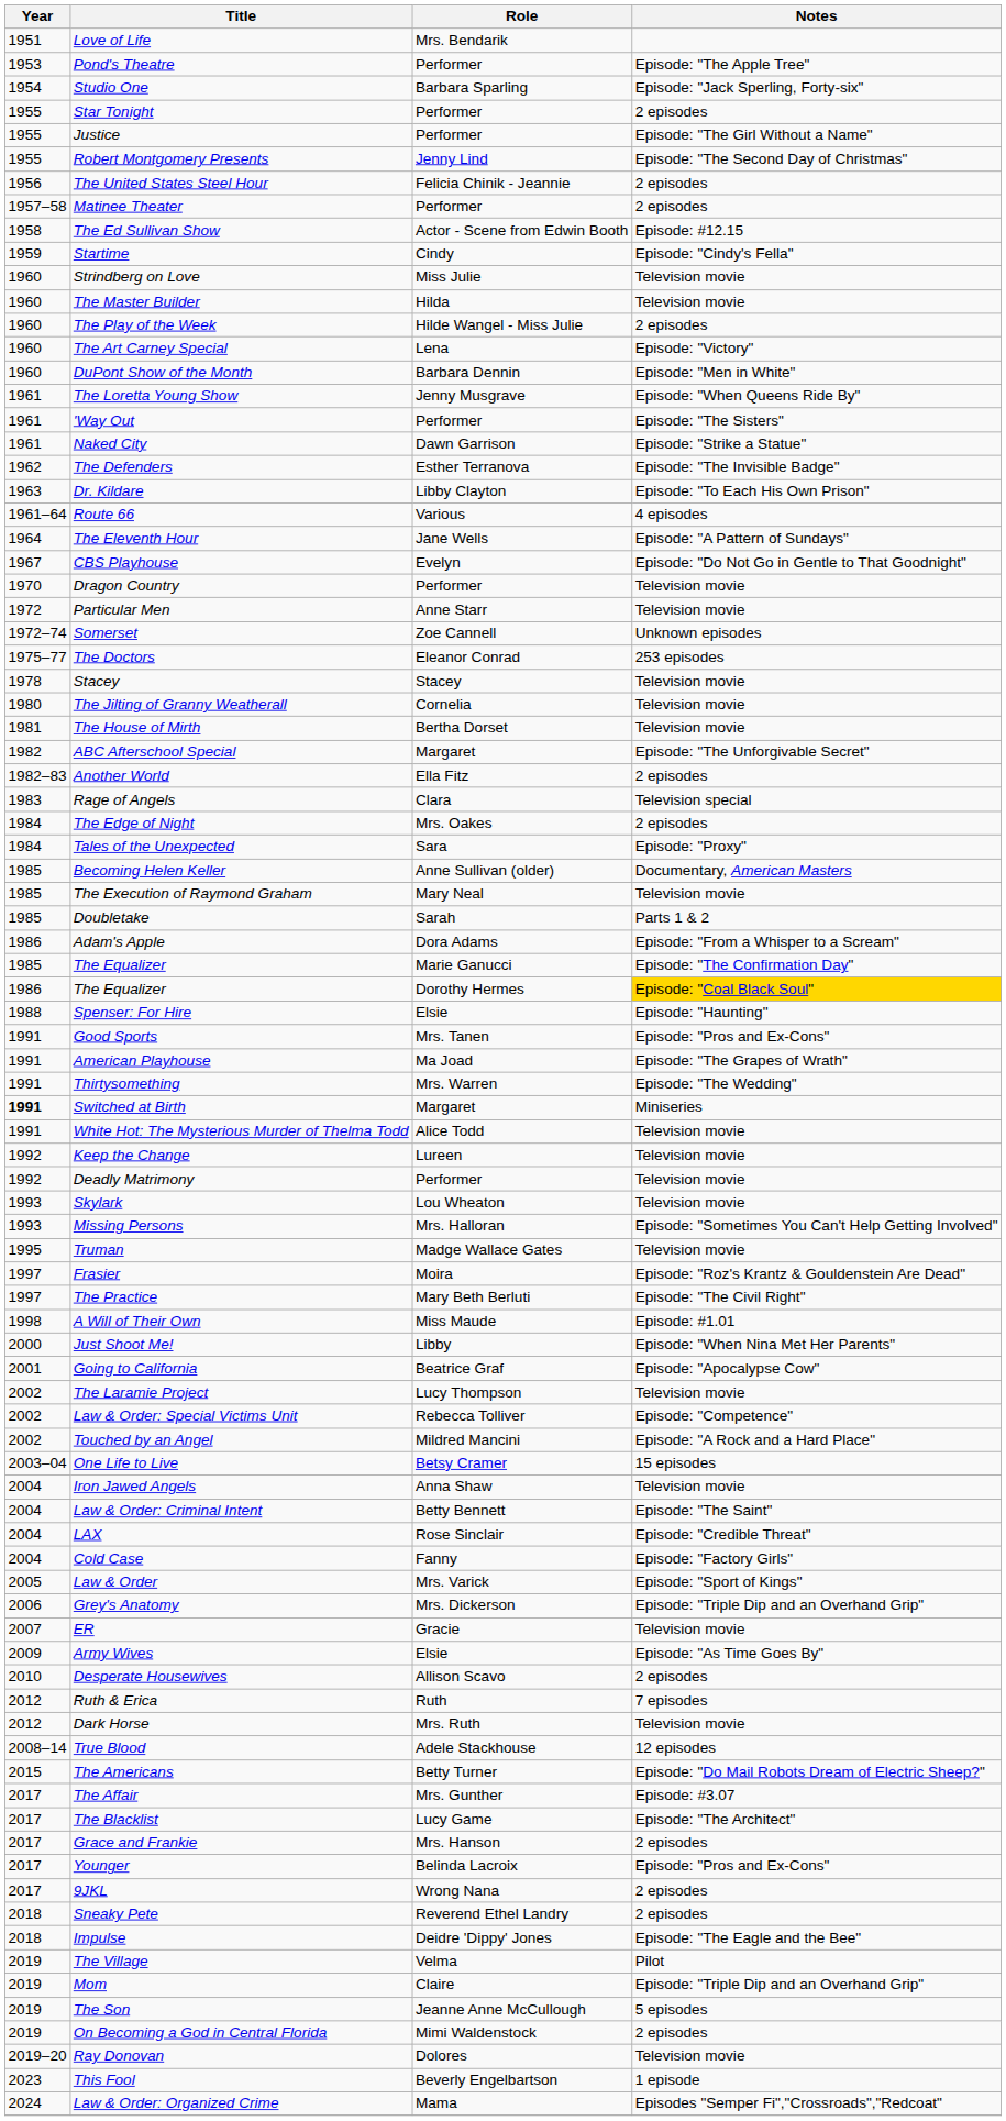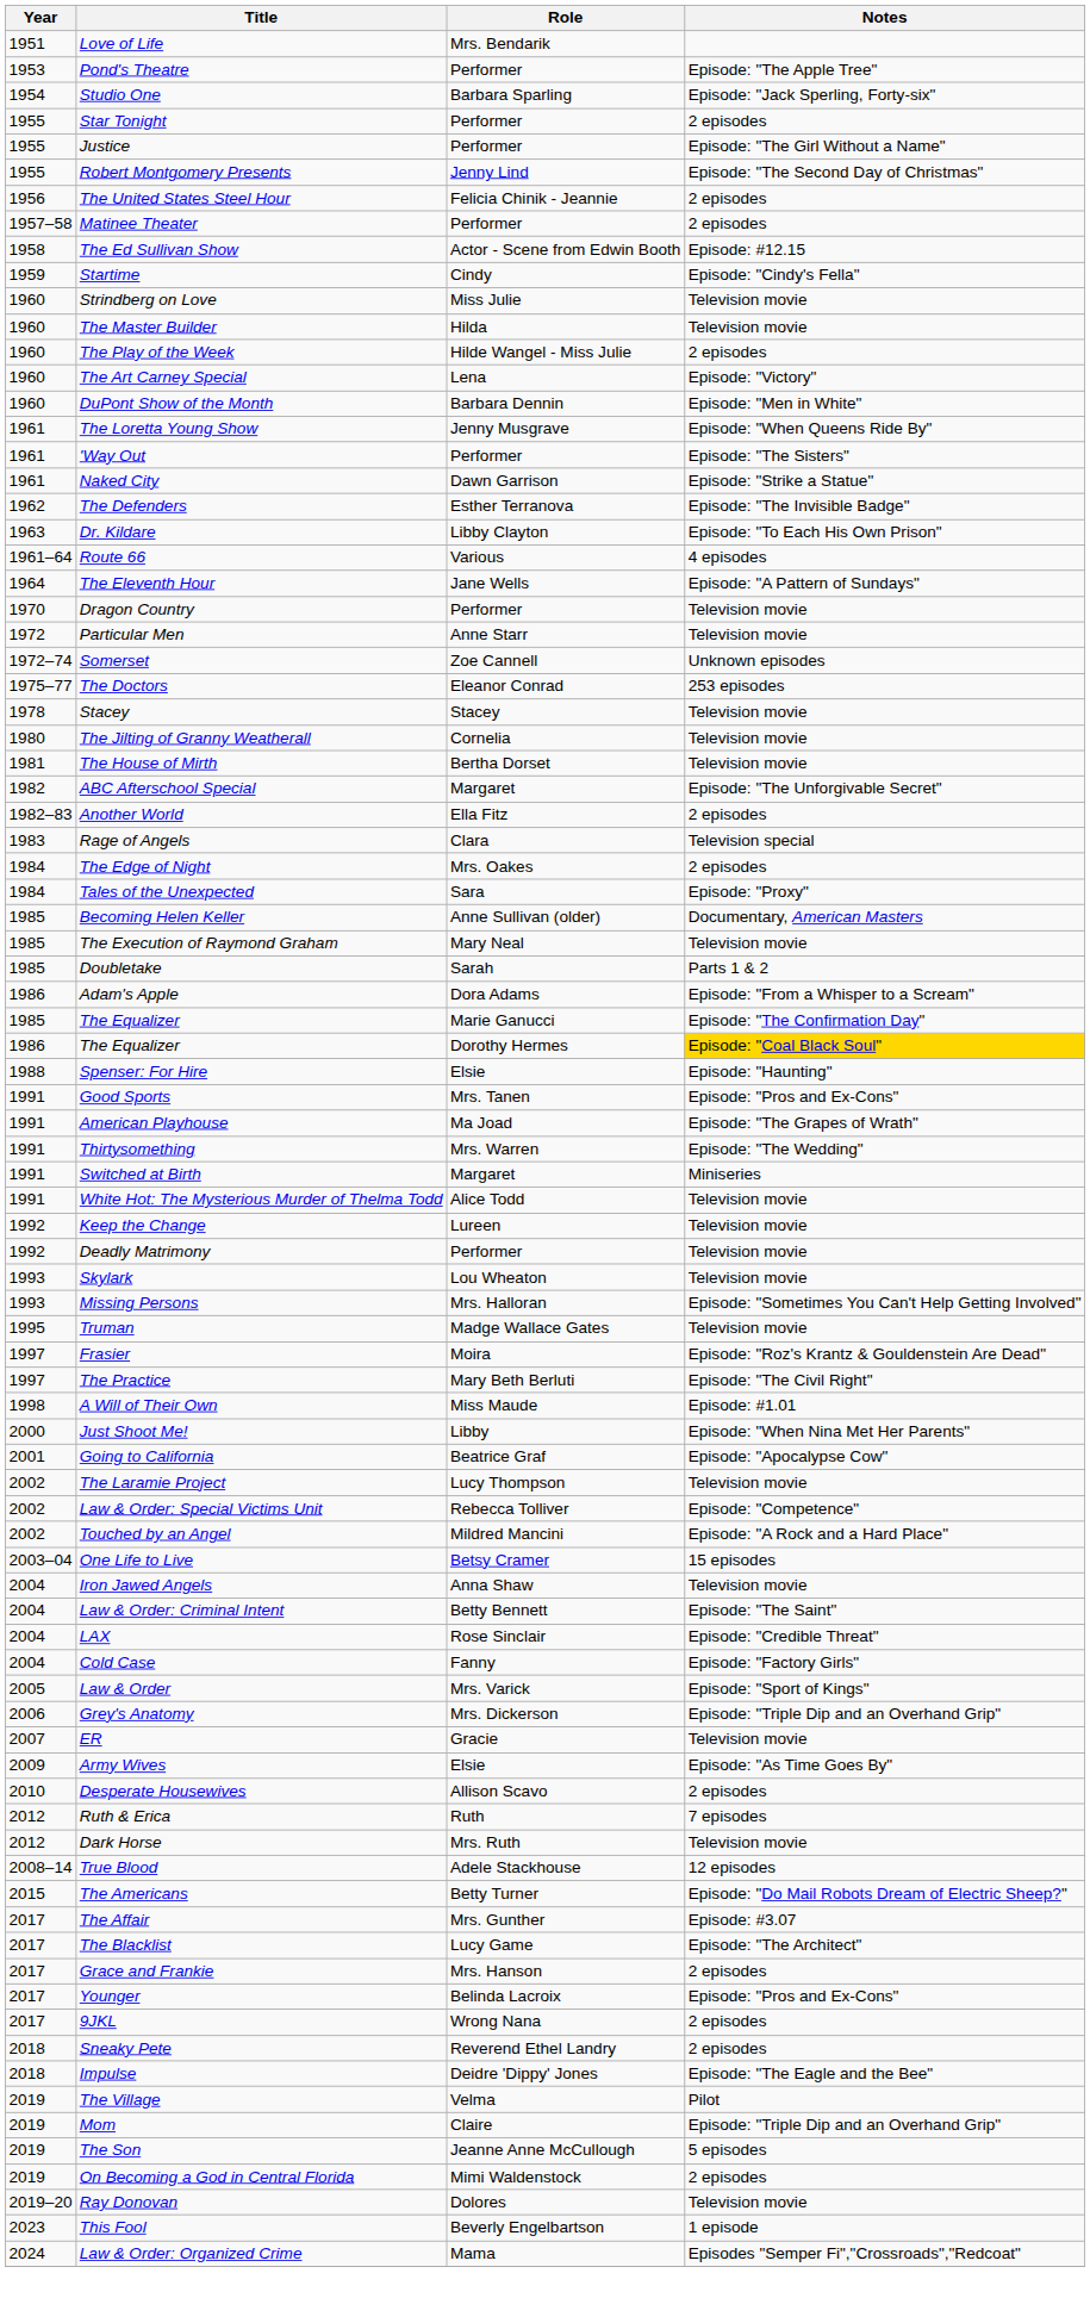- row: 1967 | CBS Playhouse | Evelyn | Episode: "Do Not Go in Gentle to That Goodnight"
Switched at Birth | Year: bold -> normal
